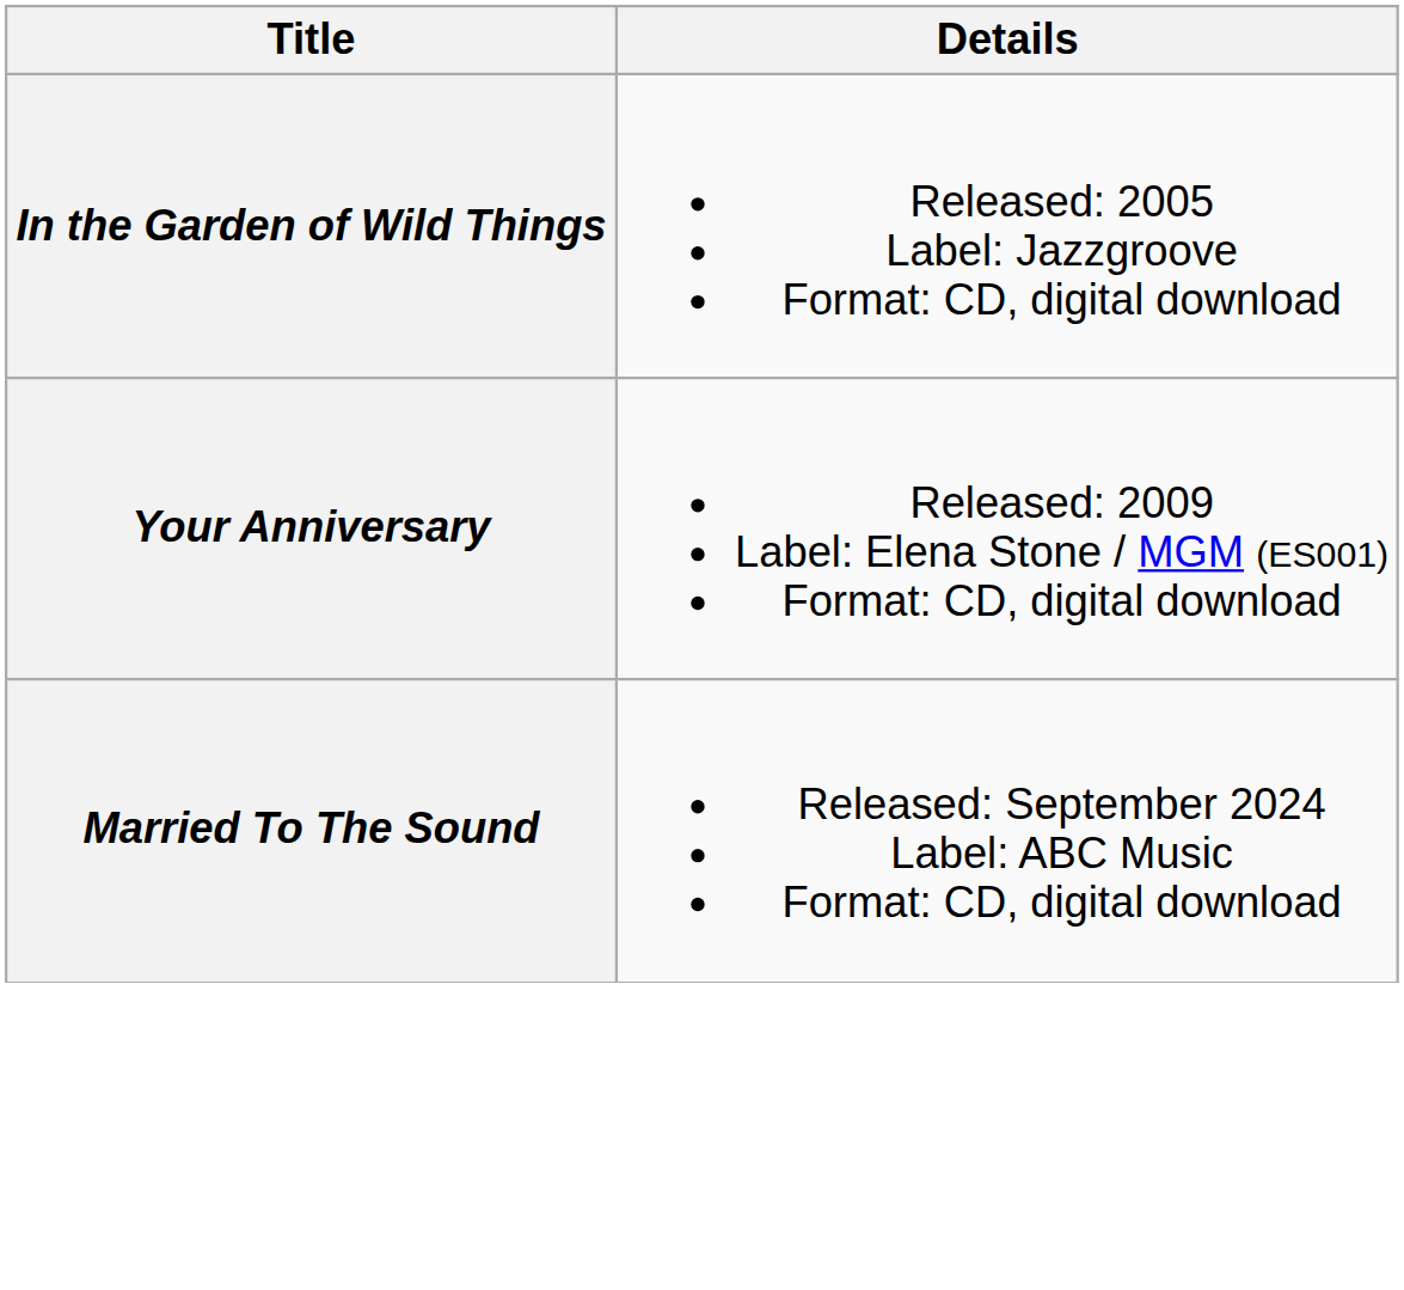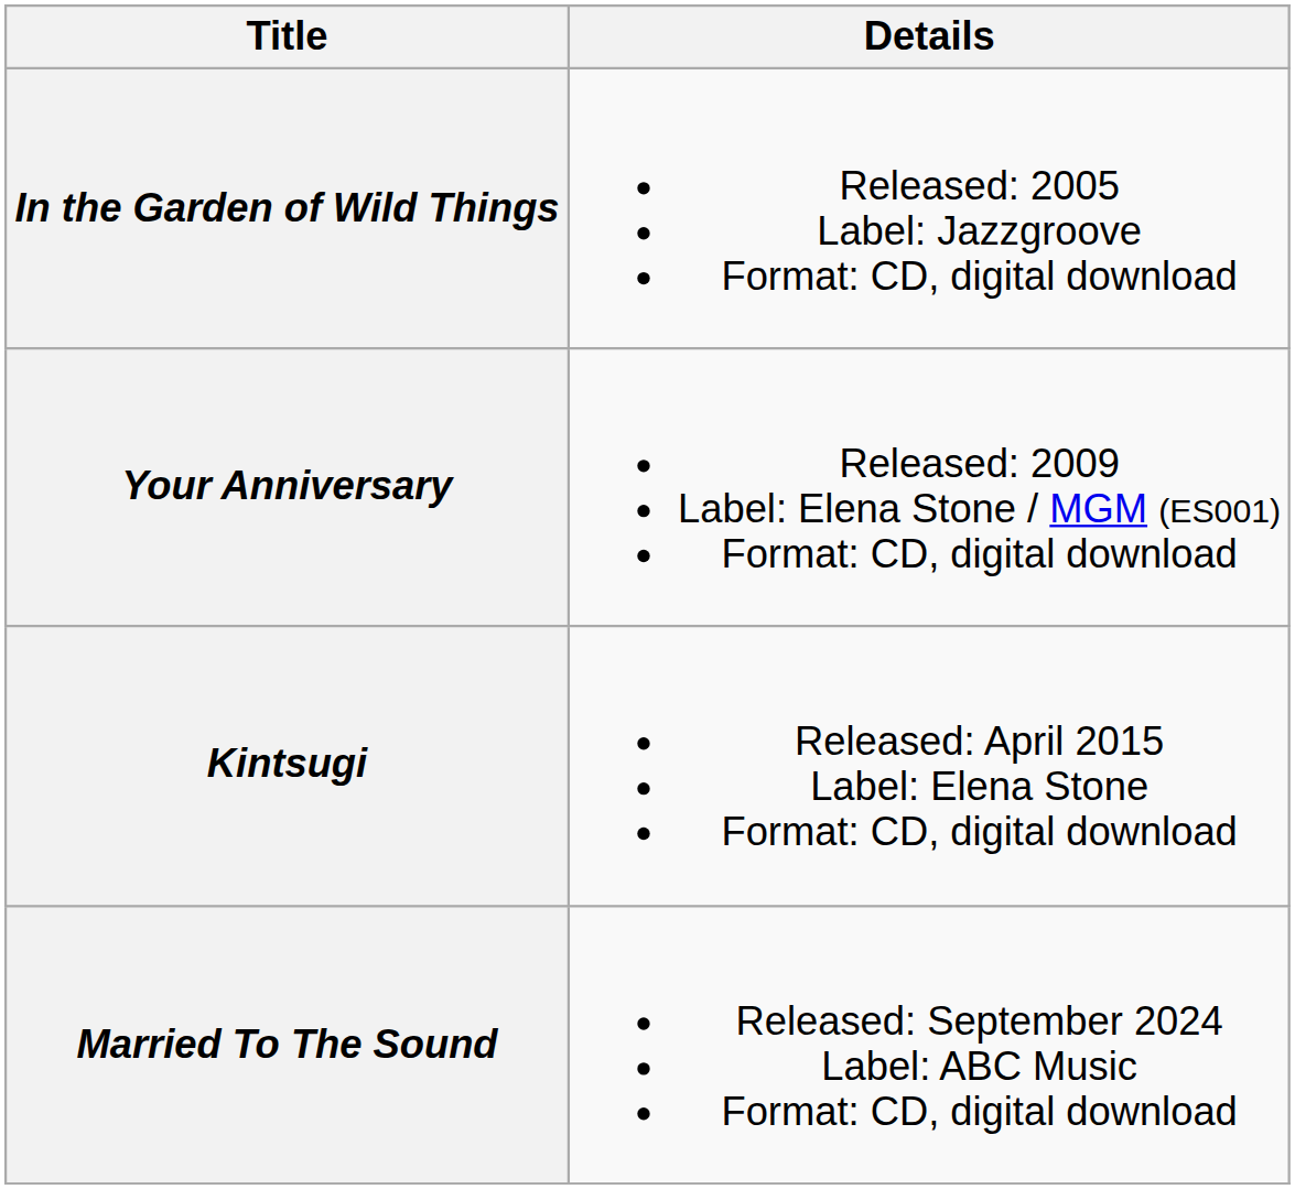+ row: Kintsugi | Released: April 2015 Label: Elena Stone Format: CD, digital download
